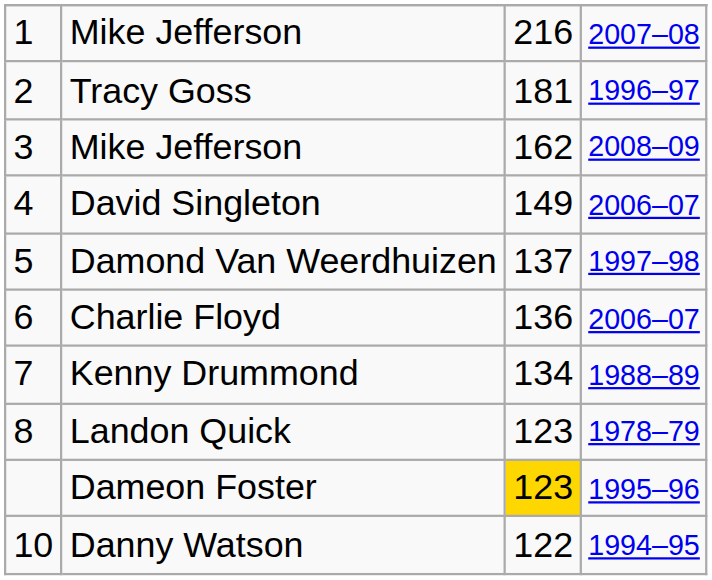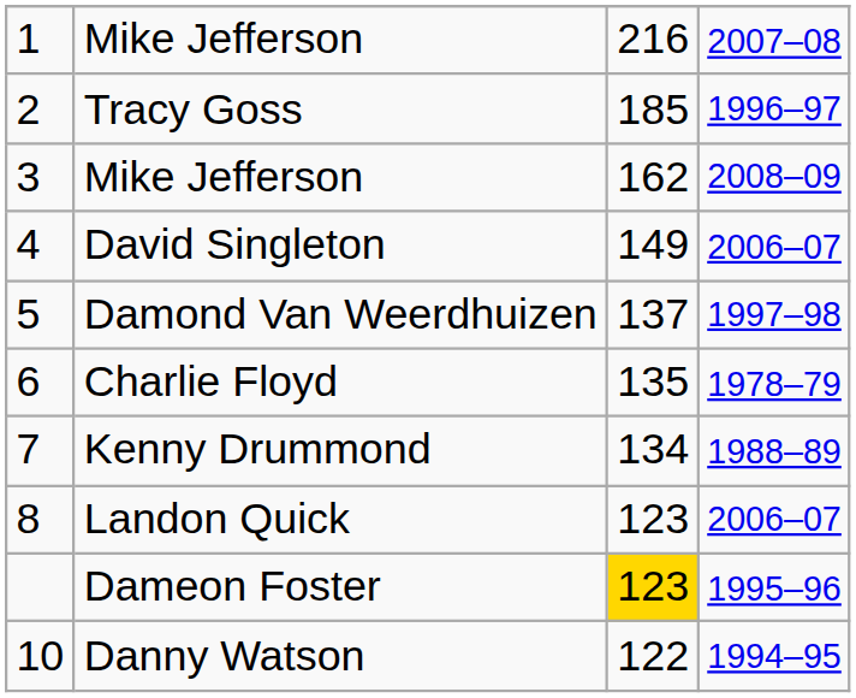Tracy Goss | column 3: 181 -> 185
Charlie Floyd | column 3: 136 -> 135
Charlie Floyd | column 4: 2006–07 -> 1978–79
Landon Quick | column 4: 1978–79 -> 2006–07
